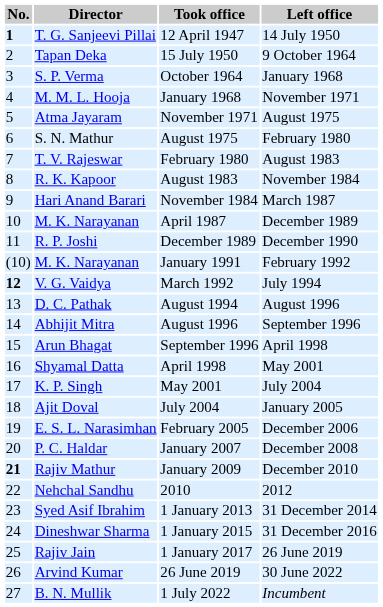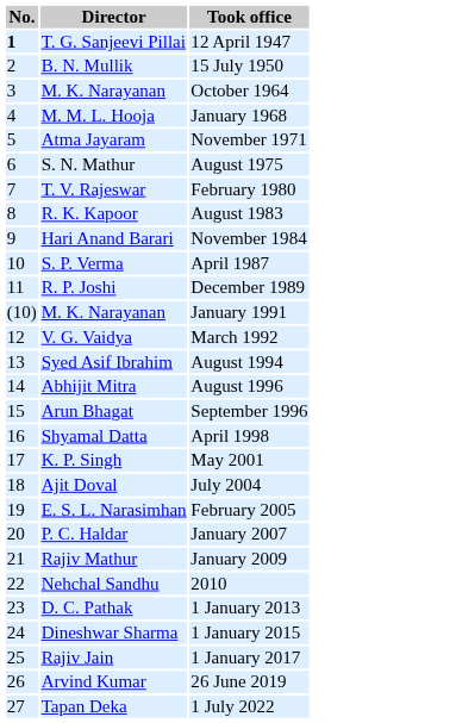- column: Left office | 14 July 1950 | 9 October 1964 | January 1968 | November 1971 | August 1975 | February 1980 | August 1983 | November 1984 | March 1987 | December 1989 | December 1990 | February 1992 | July 1994 | August 1996 | September 1996 | April 1998 | May 2001 | July 2004 | January 2005 | December 2006 | December 2008 | December 2010 | 2012 | 31 December 2014 | 31 December 2016 | 26 June 2019 | 30 June 2022 | Incumbent
15 July 1950 | Director: Tapan Deka -> B. N. Mullik
October 1964 | Director: S. P. Verma -> M. K. Narayanan
April 1987 | Director: M. K. Narayanan -> S. P. Verma
March 1992 | No.: bold -> normal
August 1994 | Director: D. C. Pathak -> Syed Asif Ibrahim
January 2009 | No.: bold -> normal
1 January 2013 | Director: Syed Asif Ibrahim -> D. C. Pathak
1 July 2022 | Director: B. N. Mullik -> Tapan Deka
